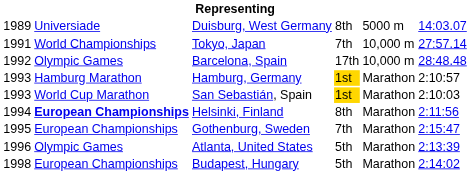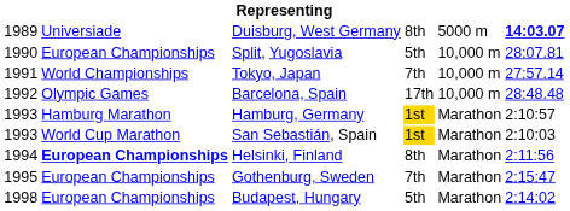Duisburg, West Germany | column 6: normal -> bold
+ row: 1990 | European Championships | Split, Yugoslavia | 5th | 10,000 m | 28:07.81
- row: 1996 | Olympic Games | Atlanta, United States | 5th | Marathon | 2:13:39
